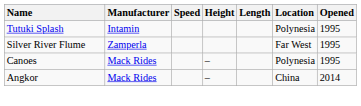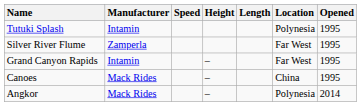+ row: Grand Canyon Rapids | Intamin | – | Far West | 1995
Canoes | Location: Polynesia -> China
Angkor | Location: China -> Polynesia
